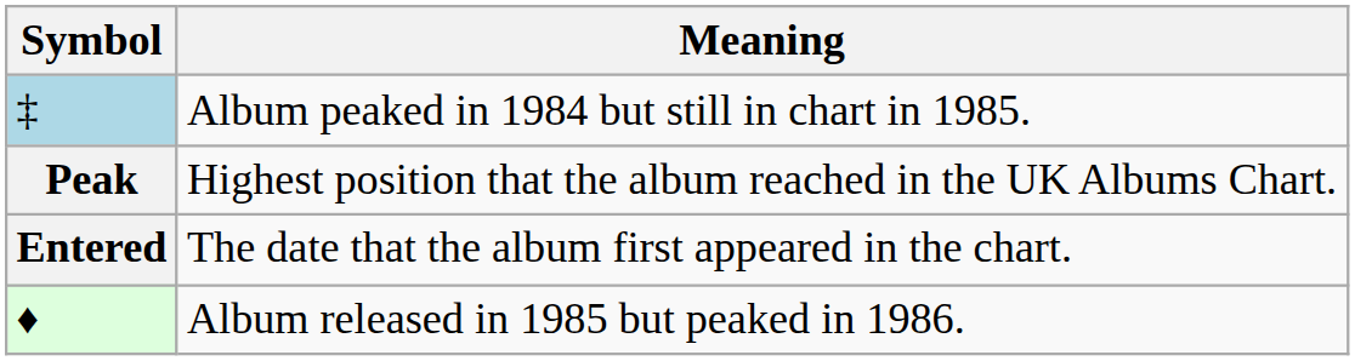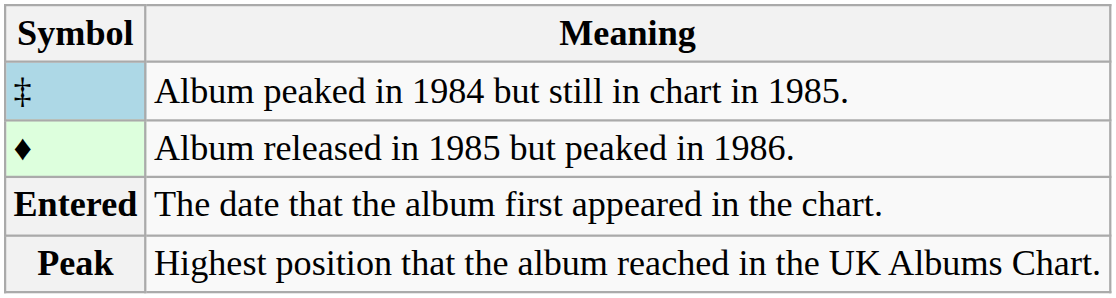rows swapped: ♦ <-> Peak
